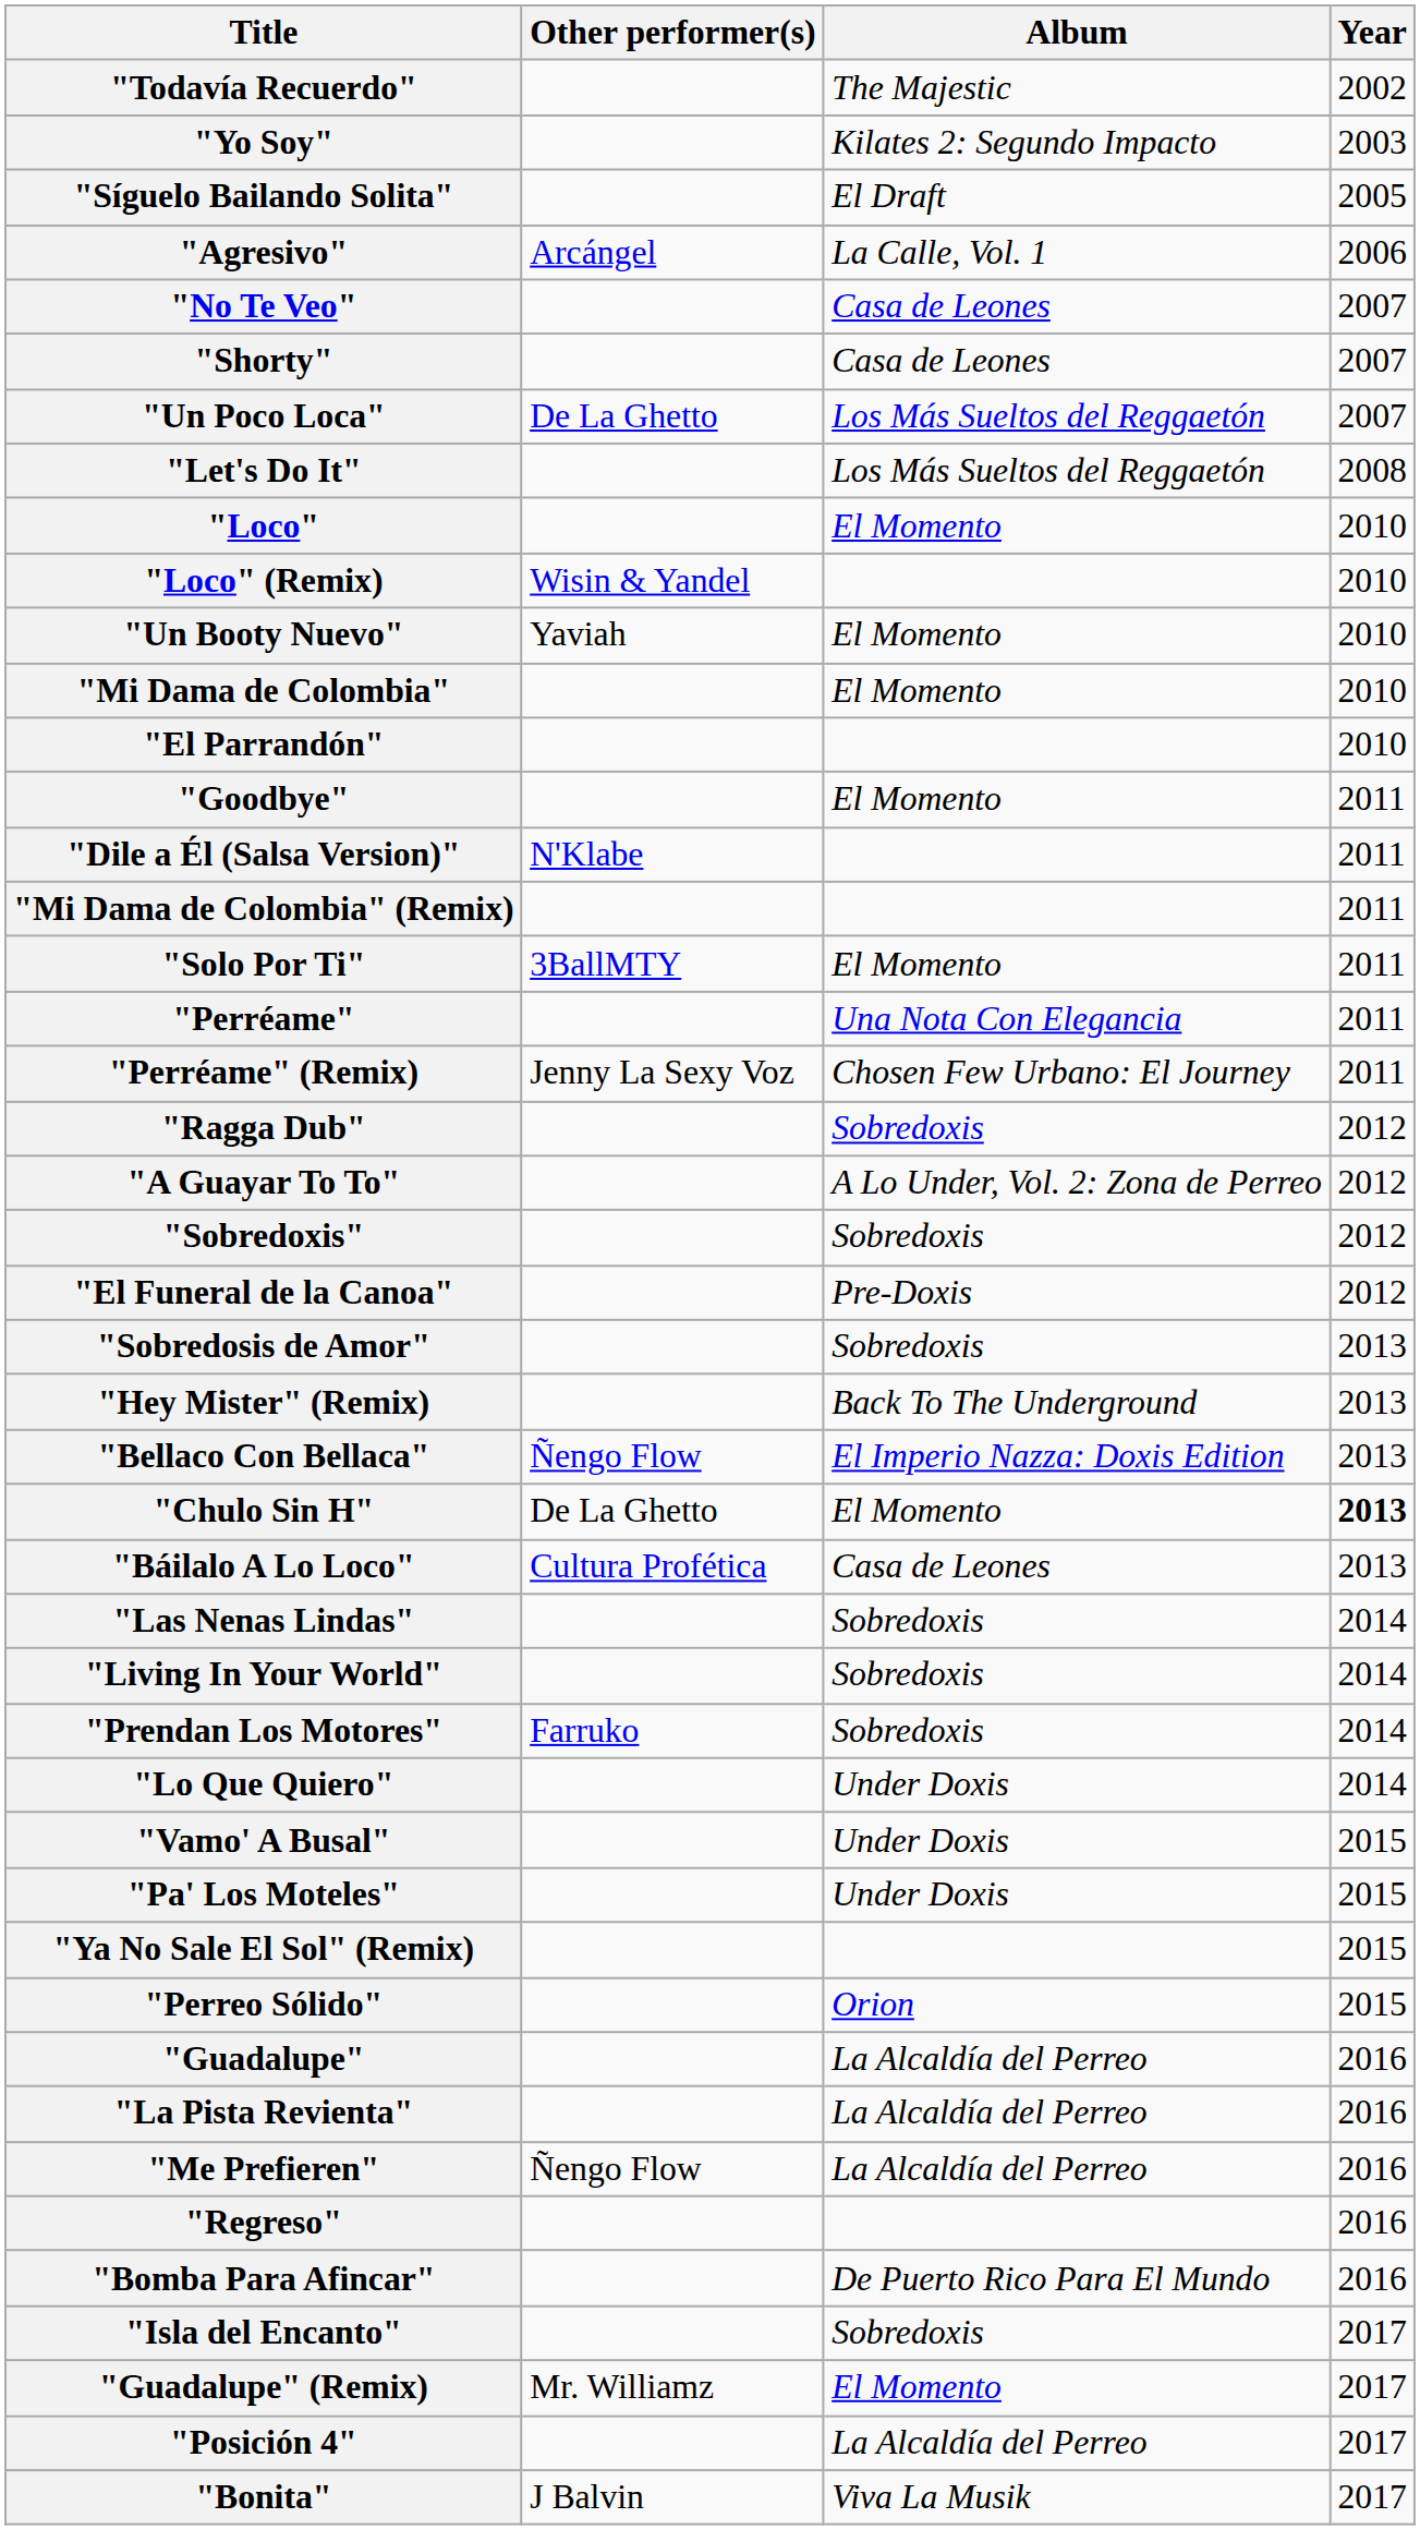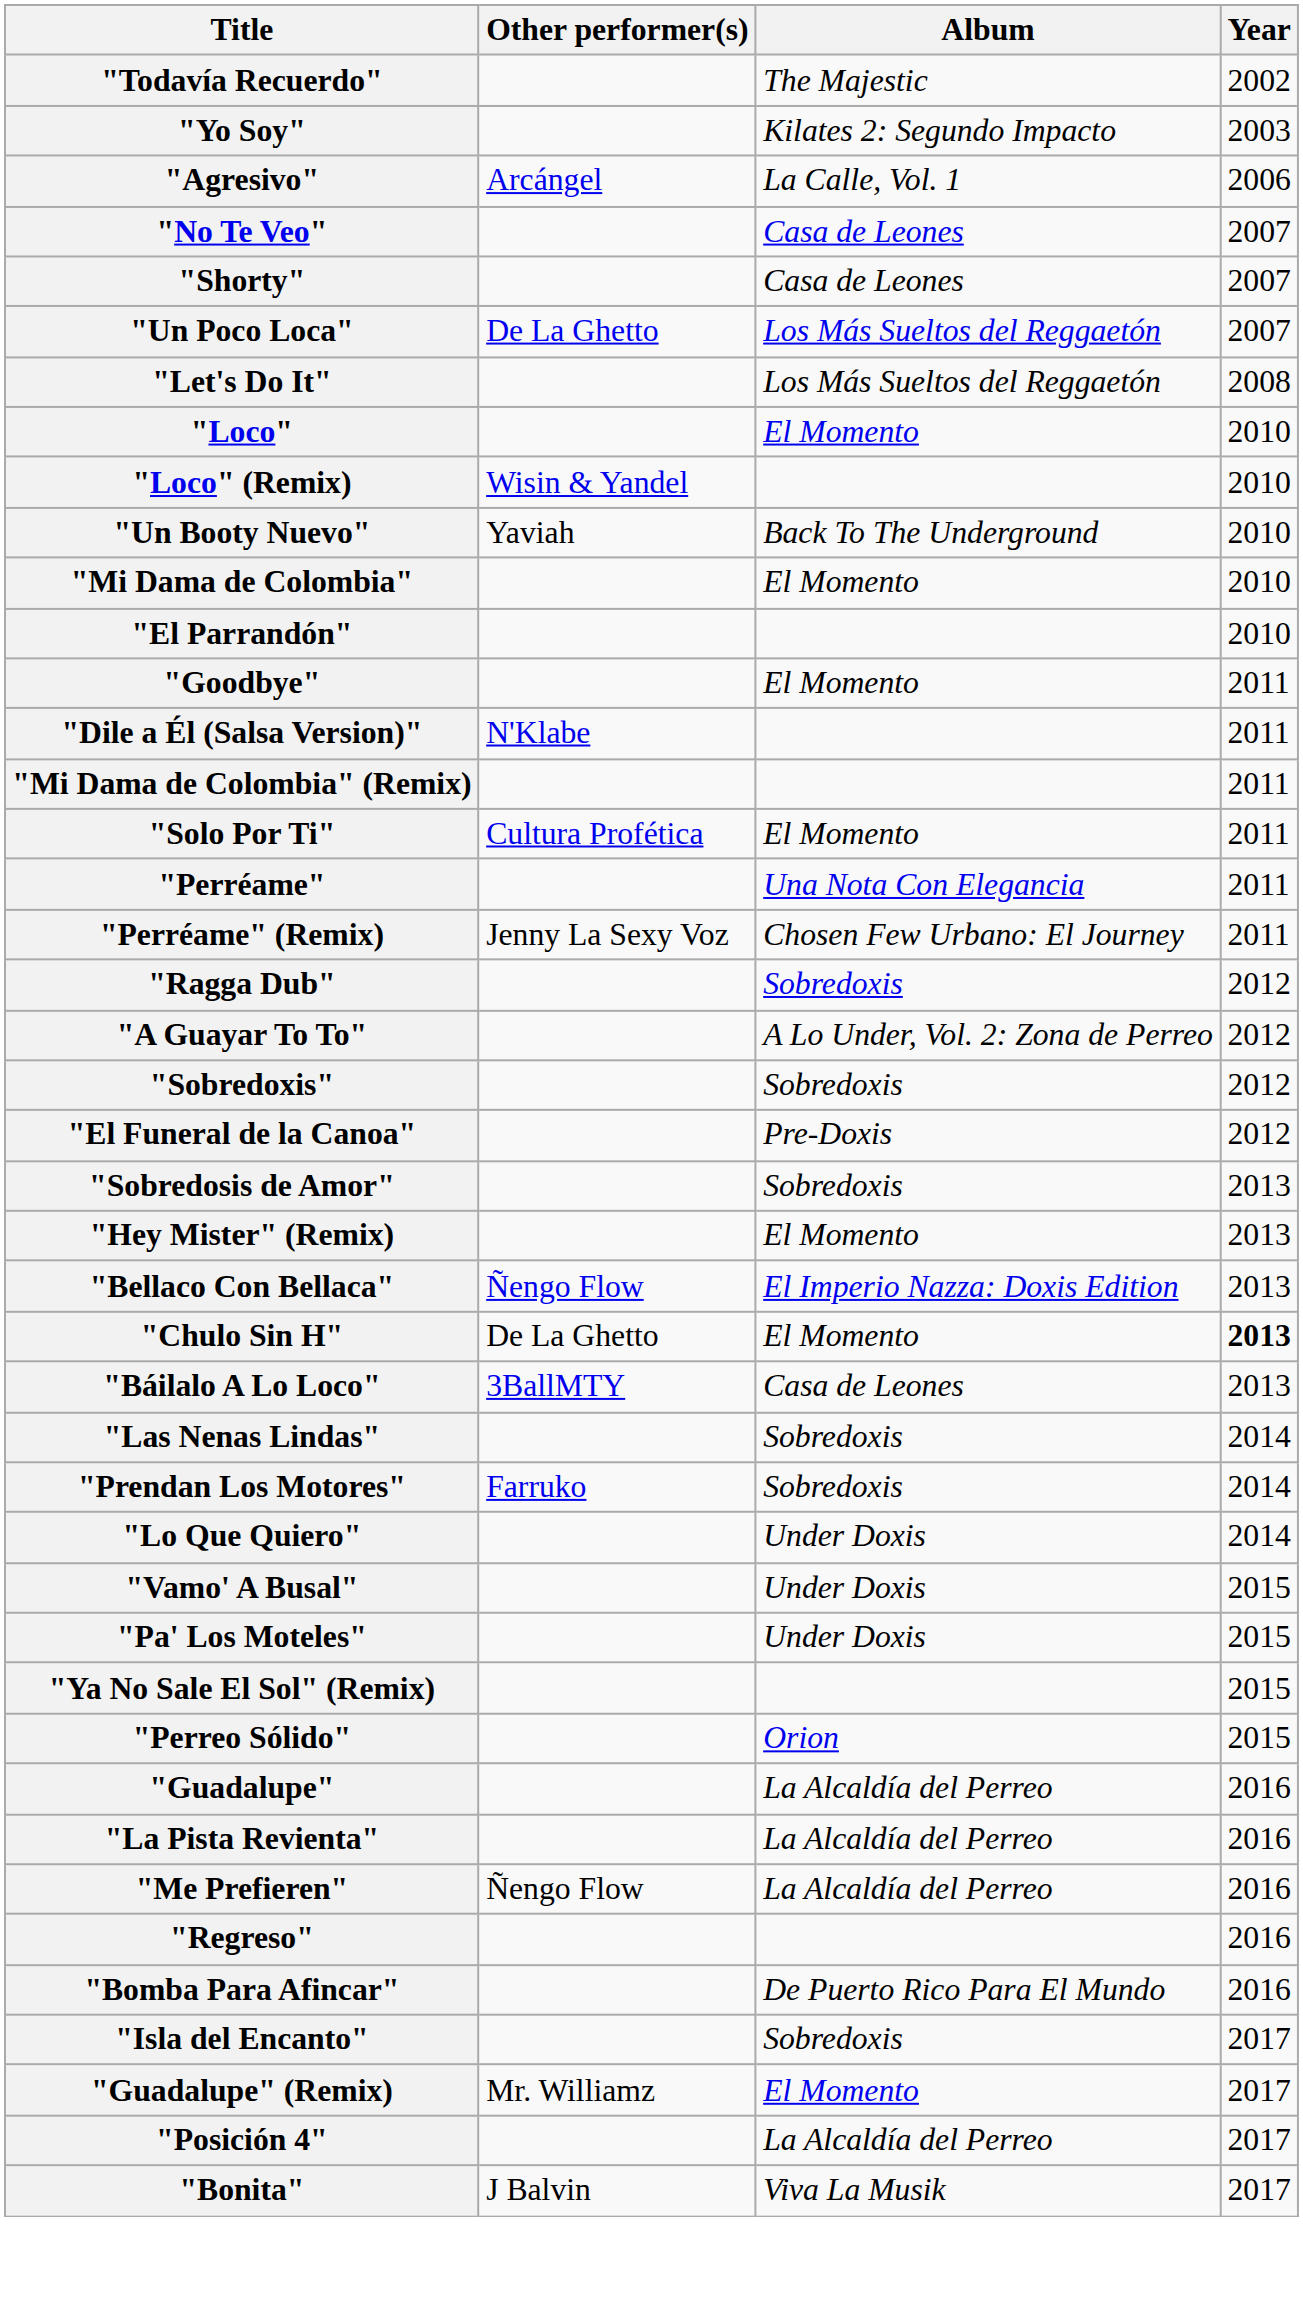- row: "Síguelo Bailando Solita" | El Draft | 2005
"Un Booty Nuevo" | Album: El Momento -> Back To The Underground
"Solo Por Ti" | Other performer(s): 3BallMTY -> Cultura Profética
"Hey Mister" (Remix) | Album: Back To The Underground -> El Momento
"Báilalo A Lo Loco" | Other performer(s): Cultura Profética -> 3BallMTY
- row: "Living In Your World" | Sobredoxis | 2014
